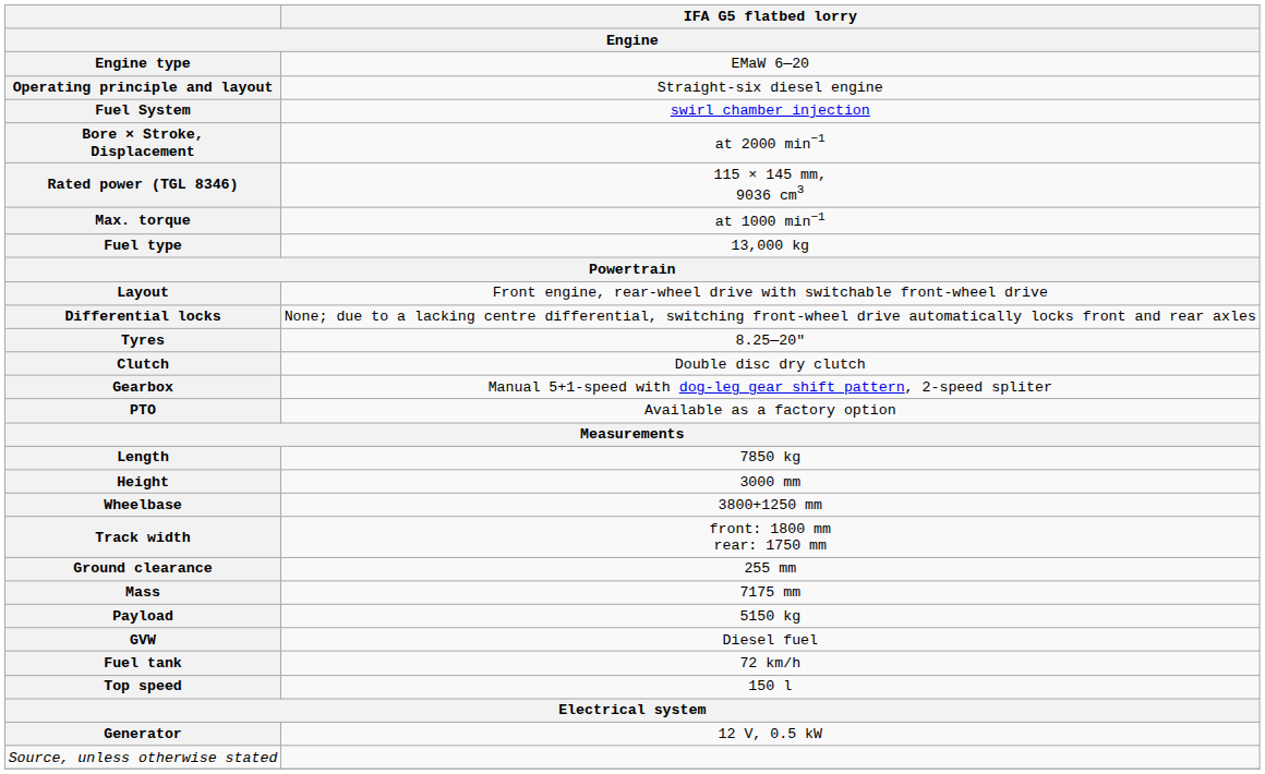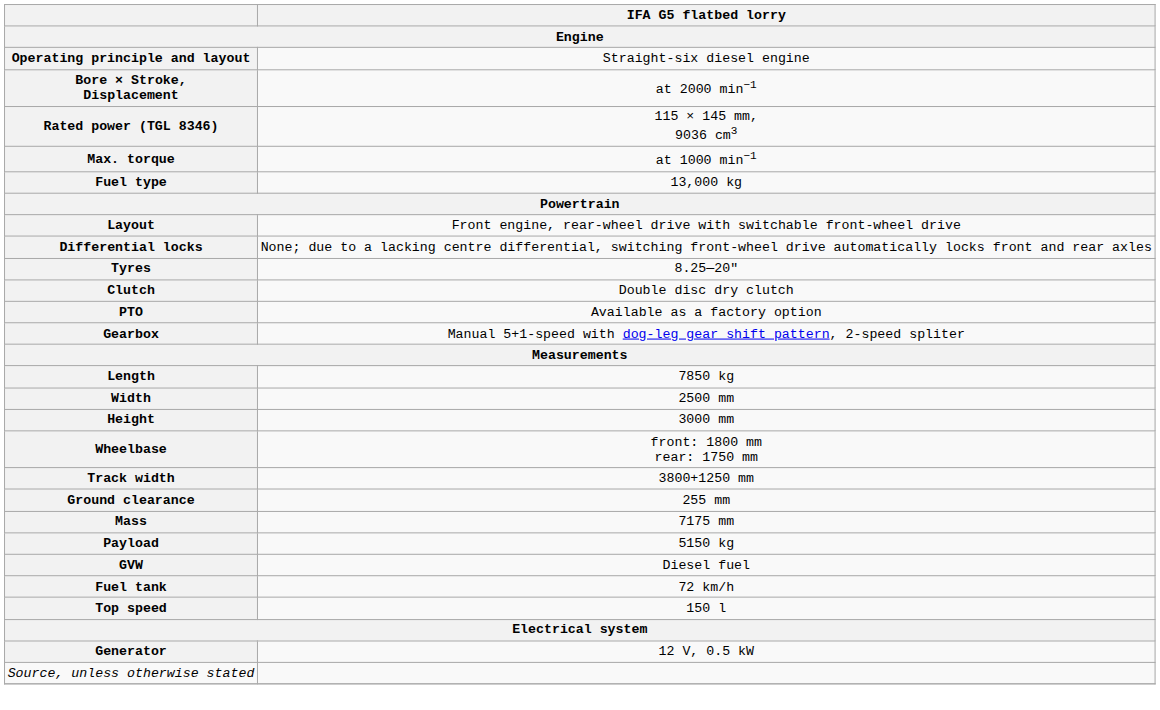- row: Engine type | EMaW 6—20
- row: Fuel System | swirl chamber injection
rows swapped: Gearbox <-> PTO
+ row: Width | 2500 mm
Wheelbase | IFA G5 flatbed lorry: 3800+1250 mm -> front: 1800 mm rear: 1750 mm
Track width | IFA G5 flatbed lorry: front: 1800 mm rear: 1750 mm -> 3800+1250 mm
